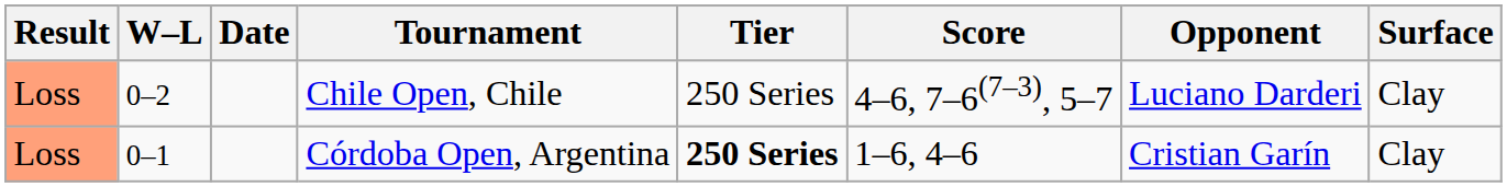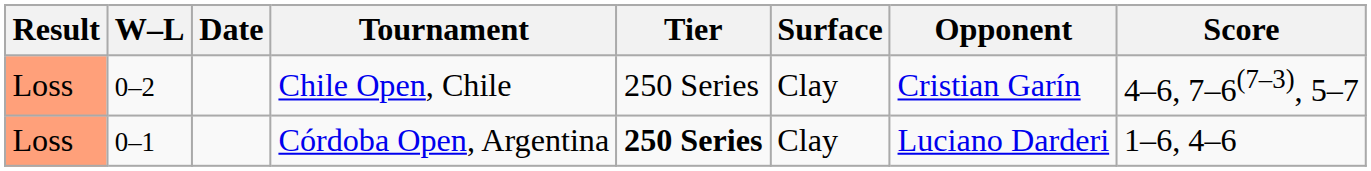columns swapped: Surface <-> Score
Chile Open, Chile | Opponent: Luciano Darderi -> Cristian Garín
Córdoba Open, Argentina | Opponent: Cristian Garín -> Luciano Darderi
